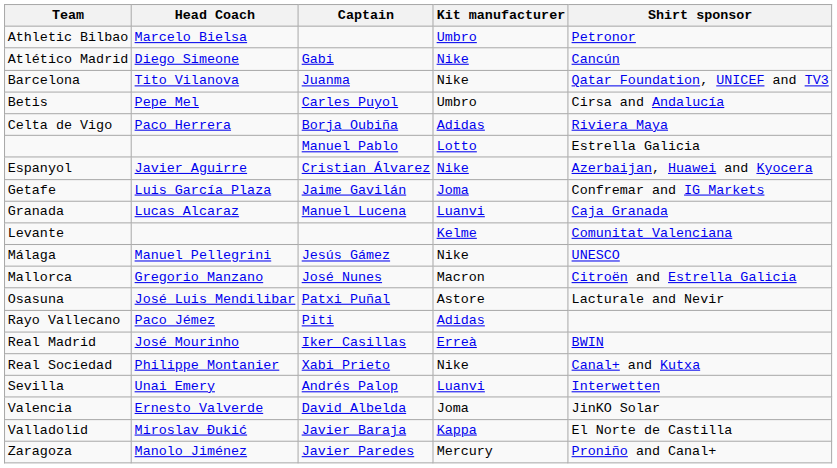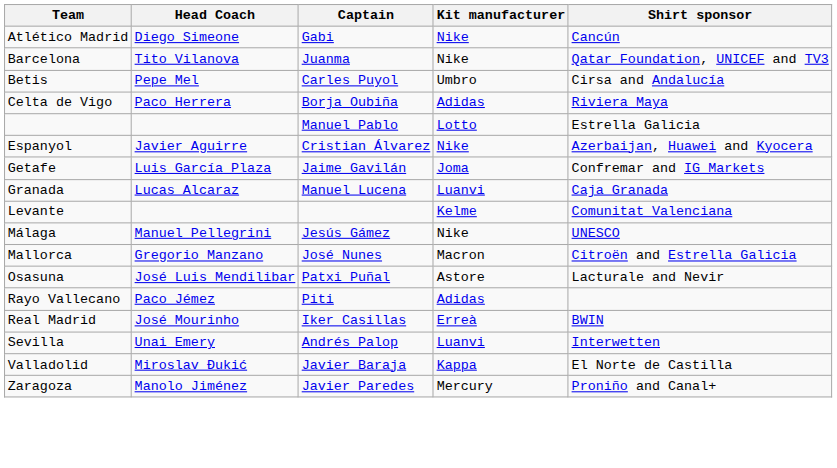- row: Athletic Bilbao | Marcelo Bielsa | Umbro | Petronor
- row: Real Sociedad | Philippe Montanier | Xabi Prieto | Nike | Canal+ and Kutxa
- row: Valencia | Ernesto Valverde | David Albelda | Joma | JinKO Solar
